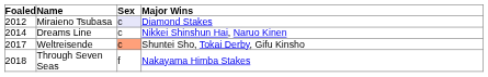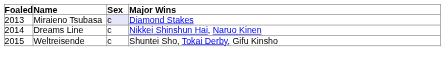Miraieno Tsubasa | Foaled: 2012 -> 2013
Weltreisende | Foaled: 2017 -> 2015
Weltreisende | Sex: lightsalmon background -> no background
- row: 2018 | Through Seven Seas | f | Nakayama Himba Stakes
